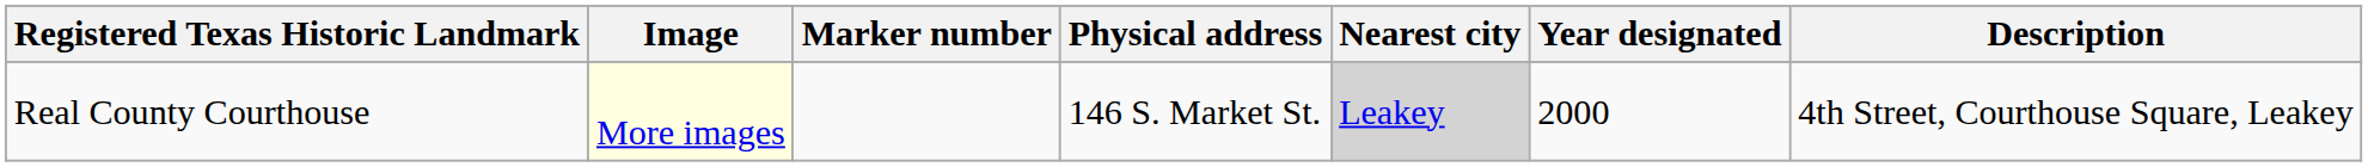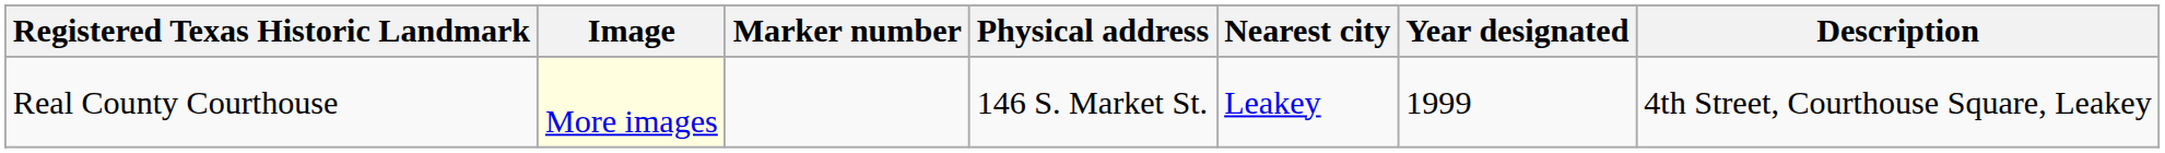Real County Courthouse | Nearest city: lightgrey background -> no background
Real County Courthouse | Year designated: 2000 -> 1999
